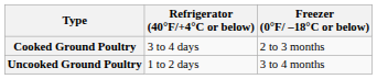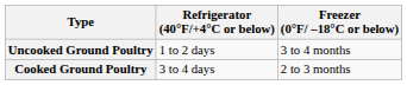rows swapped: Uncooked Ground Poultry <-> Cooked Ground Poultry
